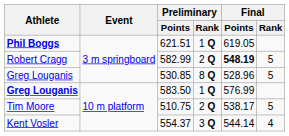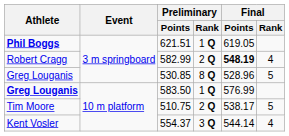582.99 | Final / Rank: 5 -> 4
